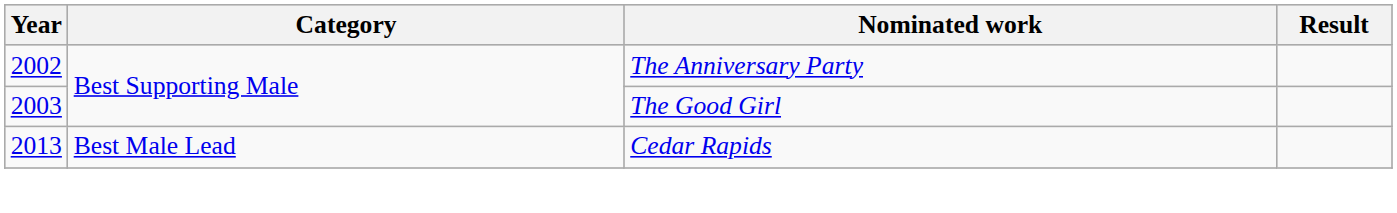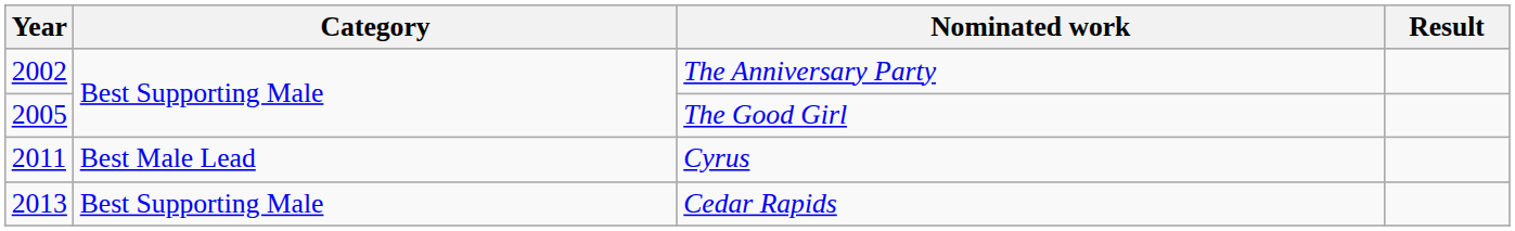The Good Girl | Year: 2003 -> 2005
+ row: 2011 | Best Male Lead | Cyrus
Cedar Rapids | Category: Best Male Lead -> Best Supporting Male
